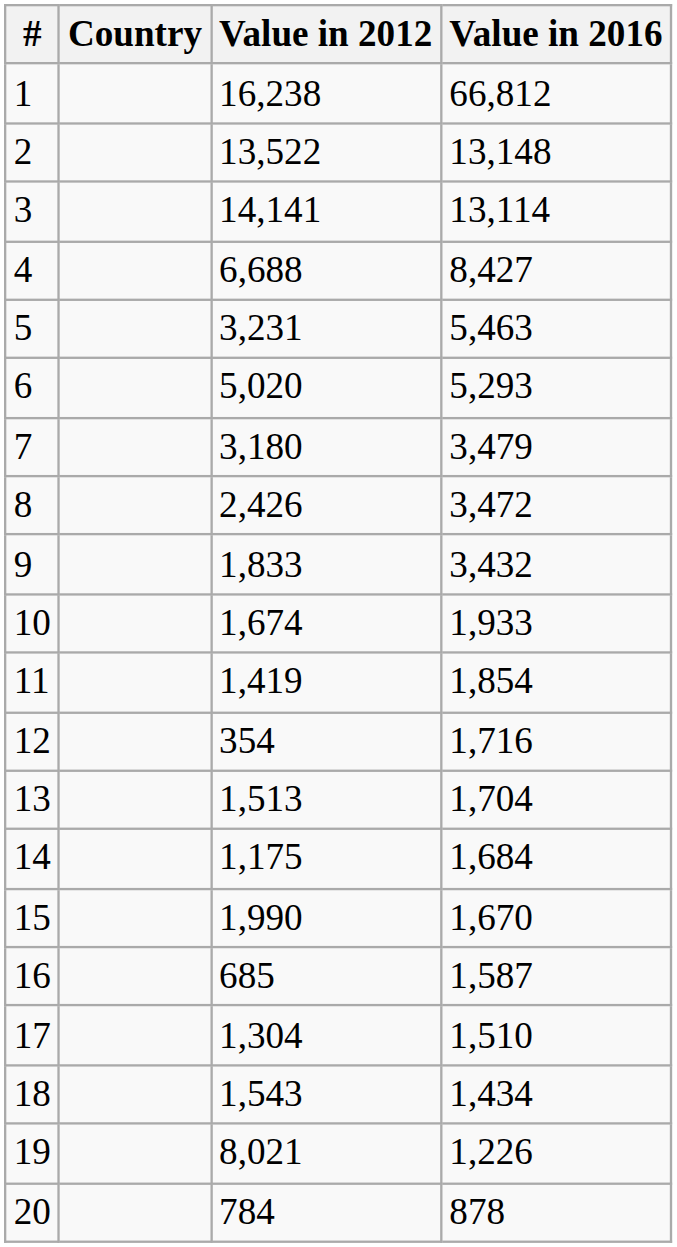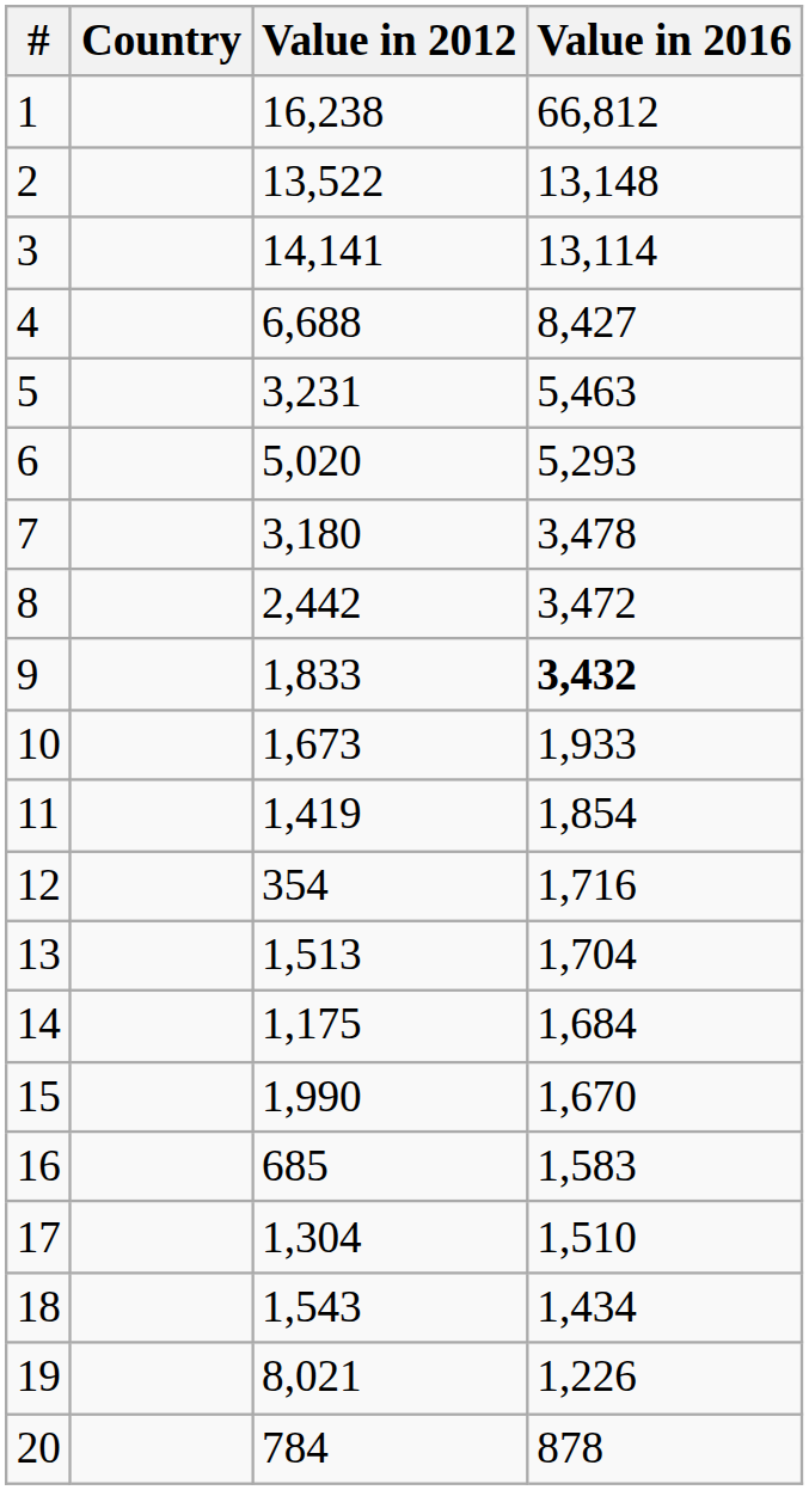7 | Value in 2016: 3,479 -> 3,478
8 | Value in 2012: 2,426 -> 2,442
9 | Value in 2016: normal -> bold
10 | Value in 2012: 1,674 -> 1,673
16 | Value in 2016: 1,587 -> 1,583
